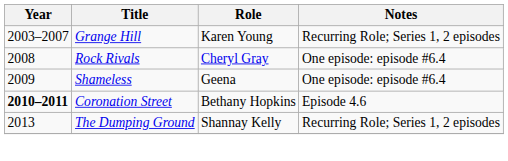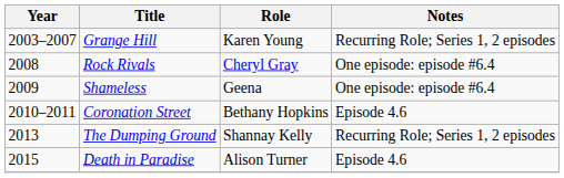Coronation Street | Year: bold -> normal
+ row: 2015 | Death in Paradise | Alison Turner | Episode 4.6
